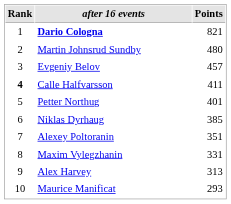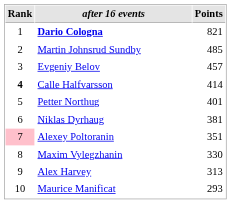Martin Johnsrud Sundby | Points: 480 -> 485
Calle Halfvarsson | Points: 411 -> 414
Niklas Dyrhaug | Points: 385 -> 381
Alexey Poltoranin | Rank: no background -> pink background
Maxim Vylegzhanin | Points: 331 -> 330
